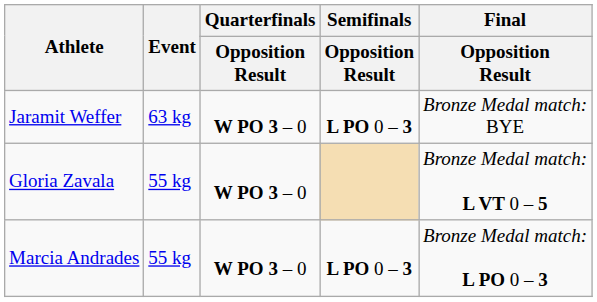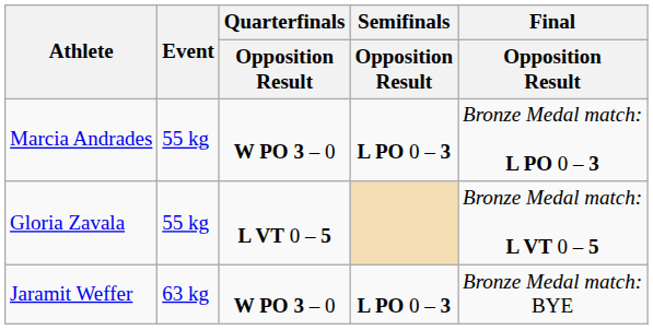rows swapped: Marcia Andrades <-> Jaramit Weffer
Gloria Zavala | Quarterfinals / Opposition Result: W PO 3 – 0 -> L VT 0 – 5
